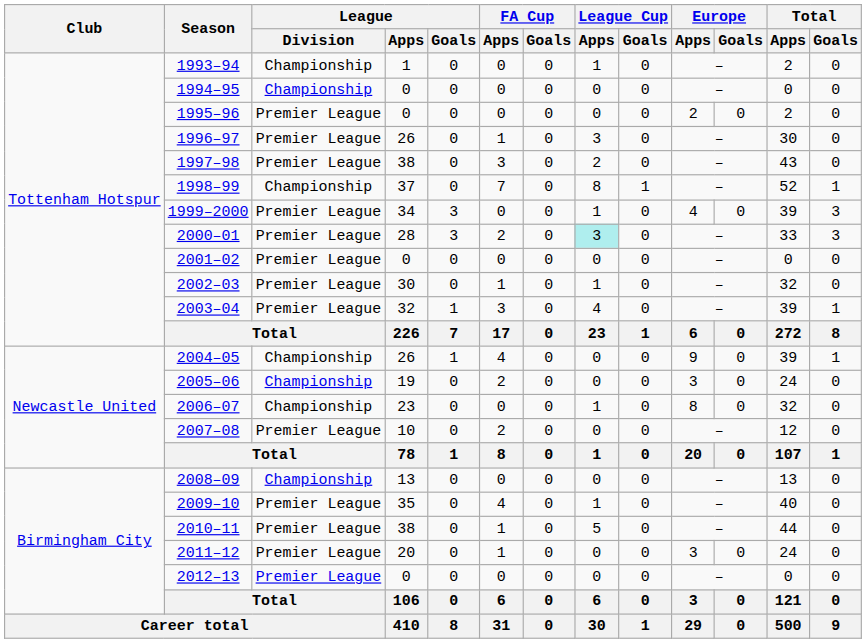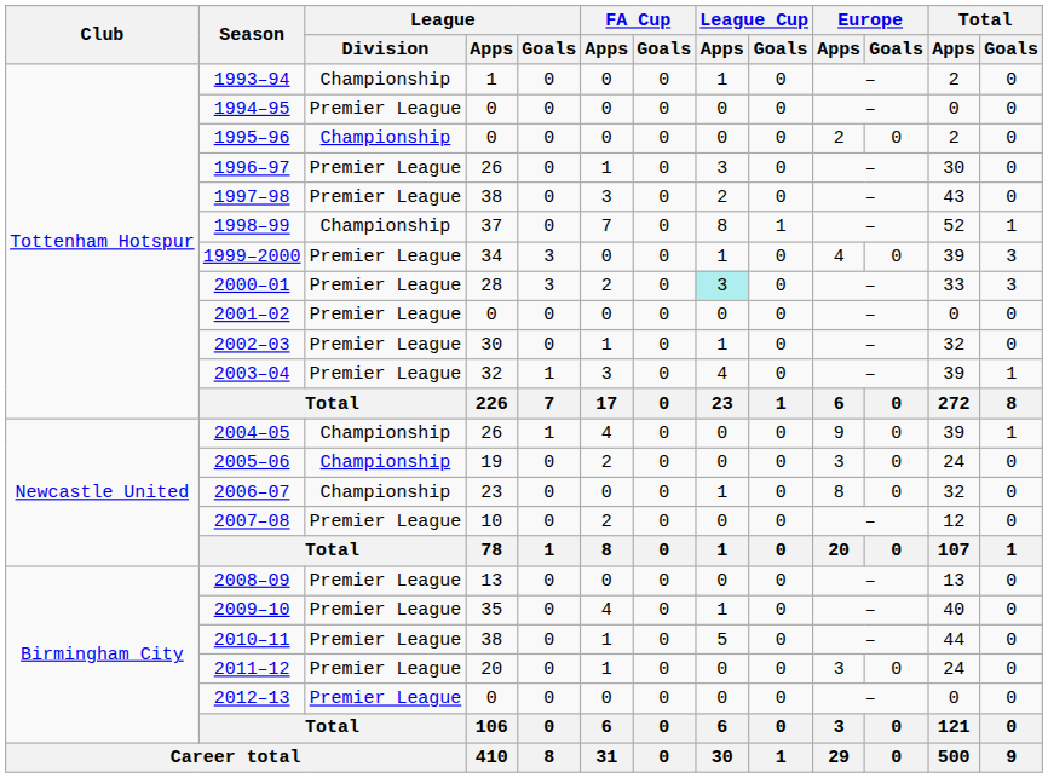1994–95 | League / Division: Championship -> Premier League
1995–96 | League / Division: Premier League -> Championship
2008–09 | League / Division: Championship -> Premier League
